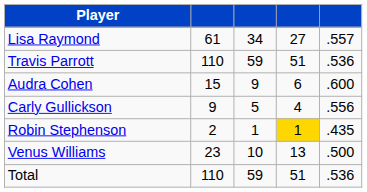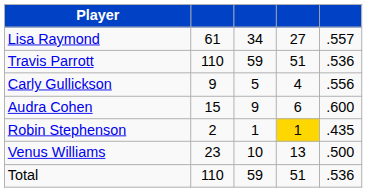rows swapped: Audra Cohen <-> Carly Gullickson
